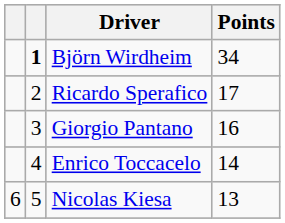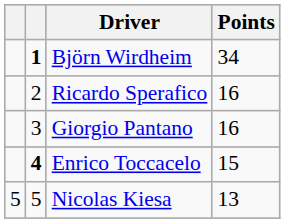Ricardo Sperafico | Points: 17 -> 16
Enrico Toccacelo | column 2: normal -> bold
Enrico Toccacelo | Points: 14 -> 15
Nicolas Kiesa | column 1: 6 -> 5
